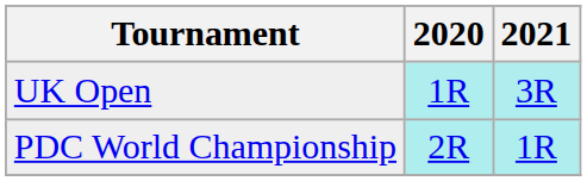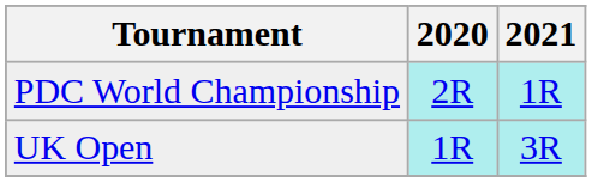rows swapped: PDC World Championship <-> UK Open
